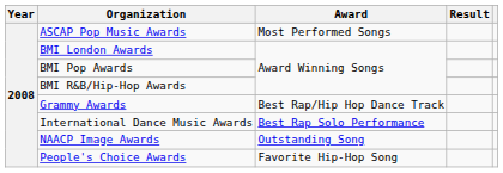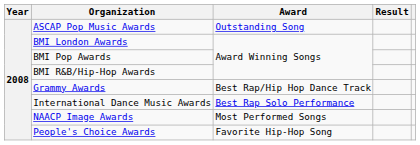ASCAP Pop Music Awards | Award: Most Performed Songs -> Outstanding Song
NAACP Image Awards | Award: Outstanding Song -> Most Performed Songs
